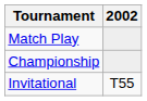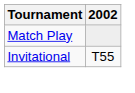- row: Championship
